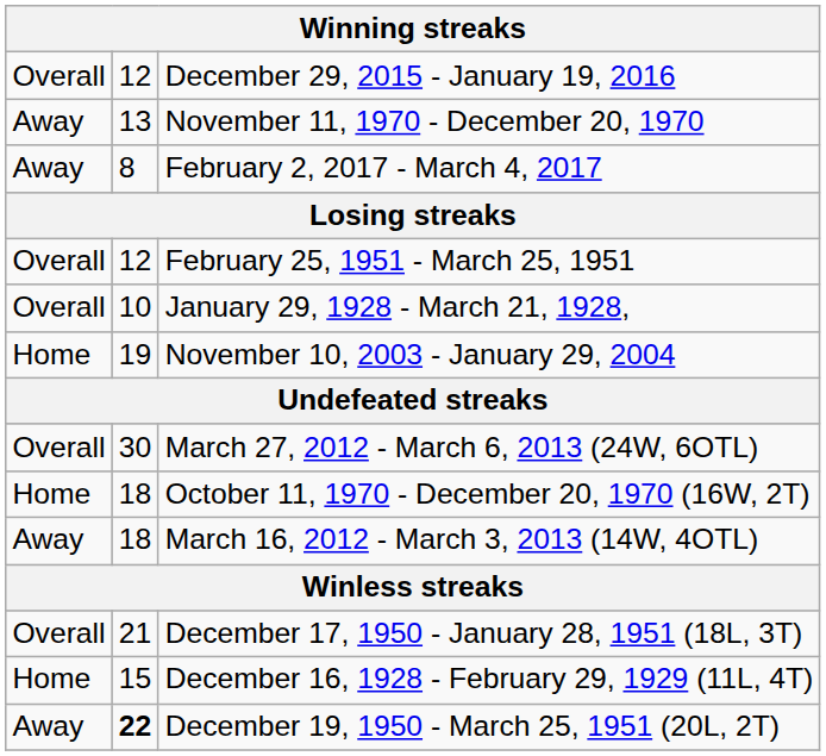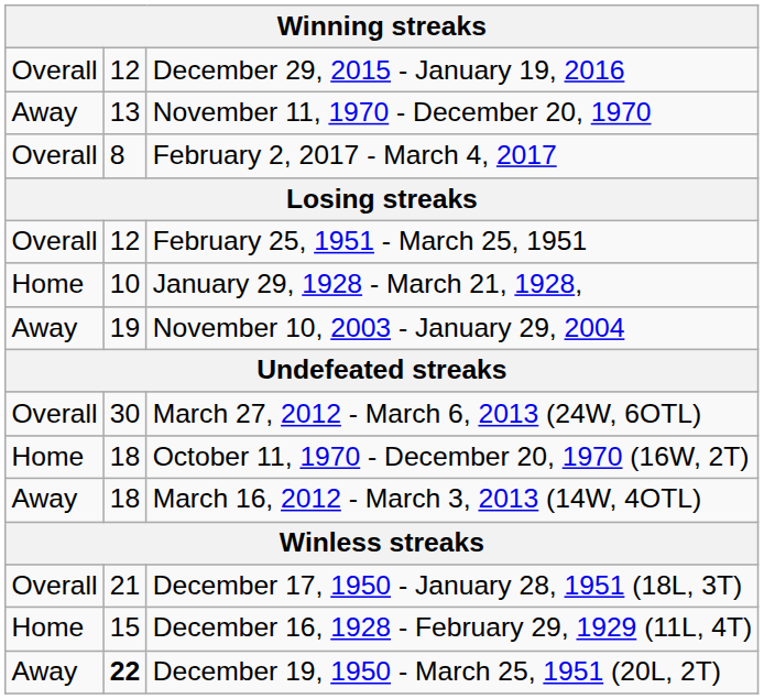February 2, 2017 - March 4, 2017 | column 1: Away -> Overall
January 29, 1928 - March 21, 1928, | column 1: Overall -> Home
November 10, 2003 - January 29, 2004 | column 1: Home -> Away
